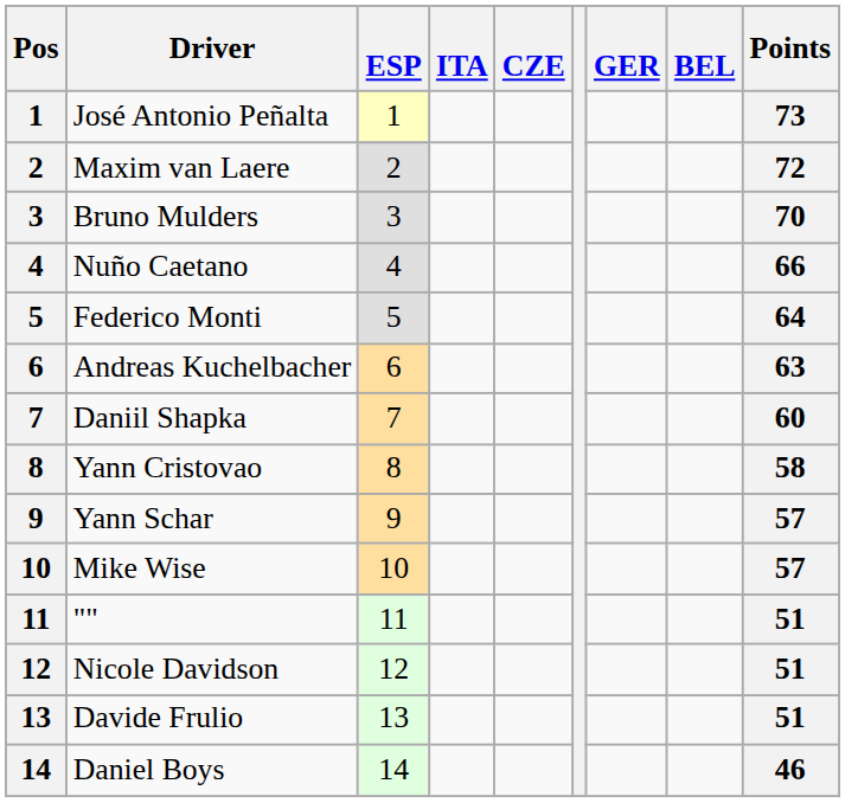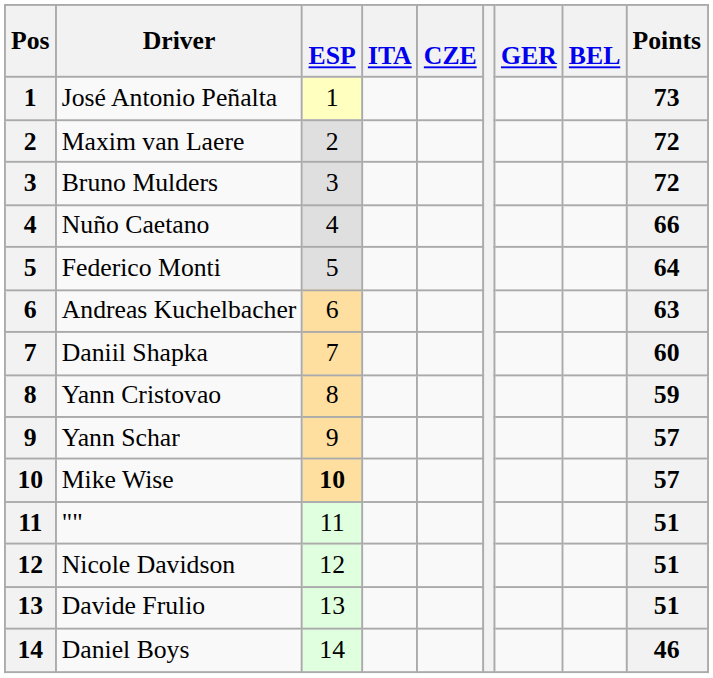Bruno Mulders | Points: 70 -> 72
Yann Cristovao | Points: 58 -> 59
Mike Wise | ESP: normal -> bold
